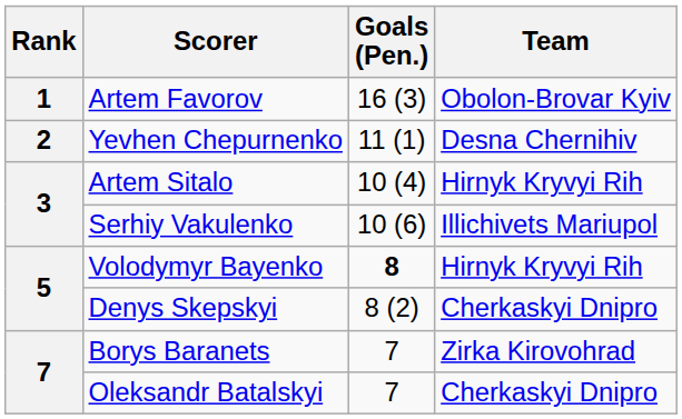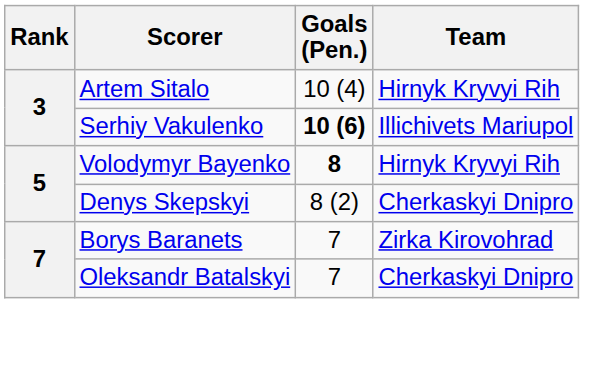- row: 1 | Artem Favorov | 16 (3) | Obolon-Brovar Kyiv
- row: 2 | Yevhen Chepurnenko | 11 (1) | Desna Chernihiv
Serhiy Vakulenko | Goals (Pen.): normal -> bold
